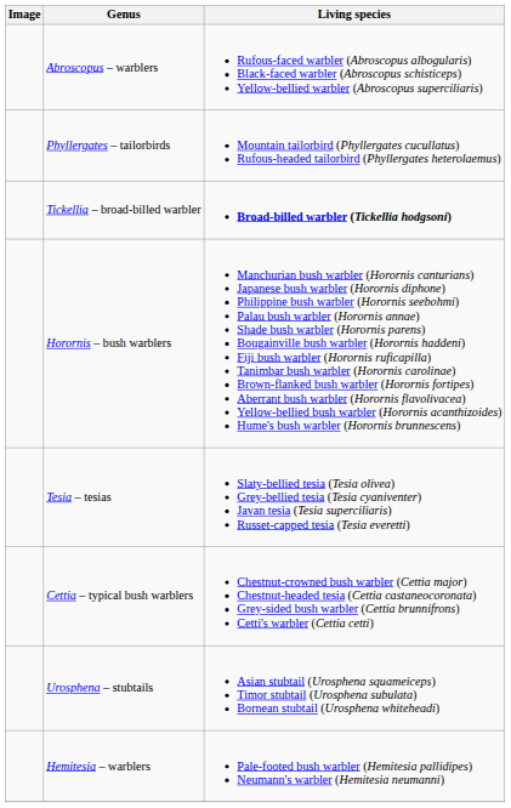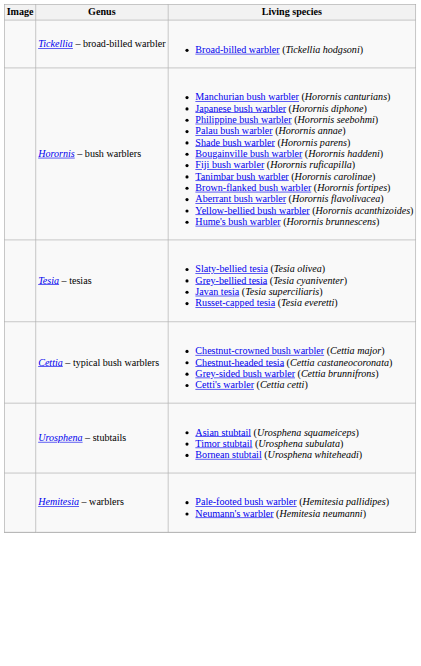- row: Abroscopus – warblers | Rufous-faced warbler (Abroscopus albogularis) Black-faced warbler (Abroscopus schisticeps) Yellow-bellied warbler (Abroscopus superciliaris)
- row: Phyllergates – tailorbirds | Mountain tailorbird (Phyllergates cucullatus) Rufous-headed tailorbird (Phyllergates heterolaemus)
Tickellia – broad-billed warbler | Living species: bold -> normal
